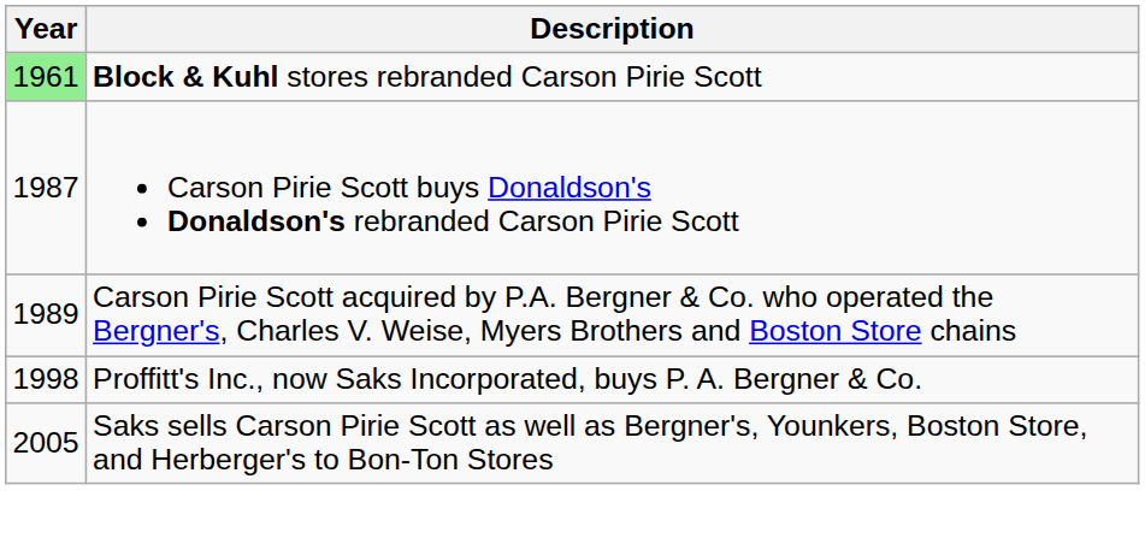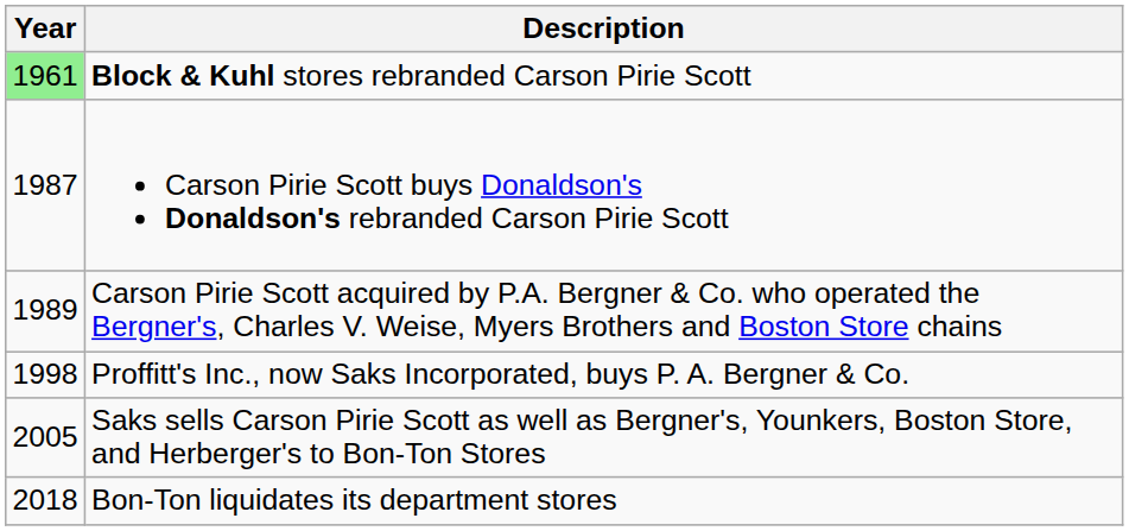+ row: 2018 | Bon-Ton liquidates its department stores
